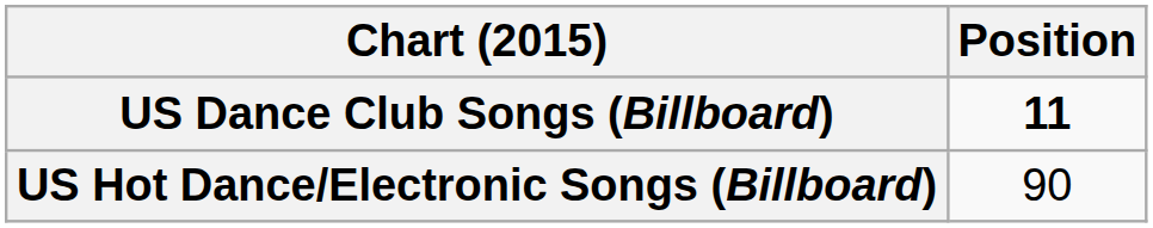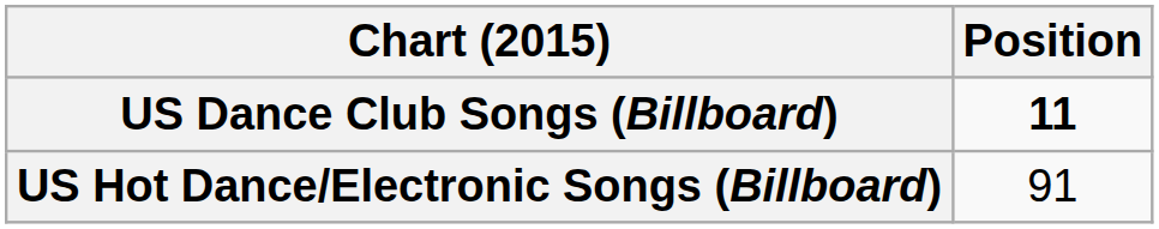US Hot Dance/Electronic Songs (Billboard) | Position: 90 -> 91
